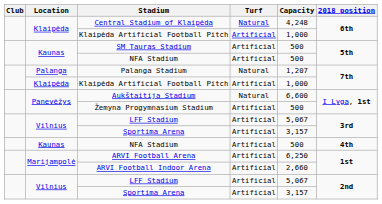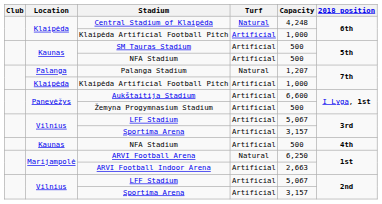Aukštaitija Stadium | Turf: Natural -> Artificial
ARVI Football Arena | Turf: Artificial -> Natural
ARVI Football Indoor Arena | Capacity: 2,660 -> 2,663
